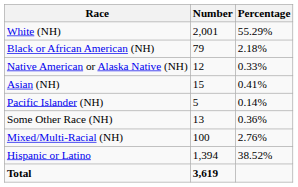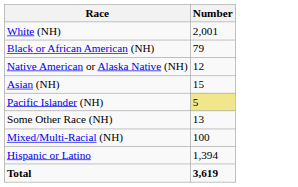- column: Percentage | 55.29% | 2.18% | 0.33% | 0.41% | 0.14% | 0.36% | 2.76% | 38.52%
Pacific Islander (NH) | Number: no background -> khaki background
